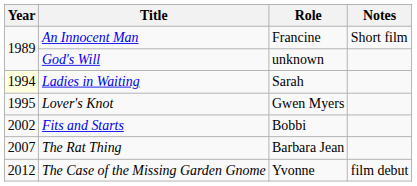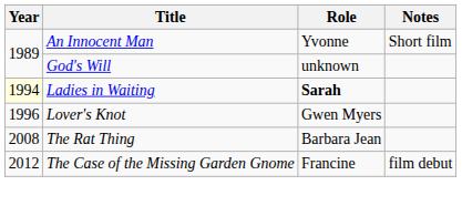An Innocent Man | Role: Francine -> Yvonne
Ladies in Waiting | Role: normal -> bold
Lover's Knot | Year: 1995 -> 1996
- row: 2002 | Fits and Starts | Bobbi
The Rat Thing | Year: 2007 -> 2008
The Case of the Missing Garden Gnome | Role: Yvonne -> Francine
